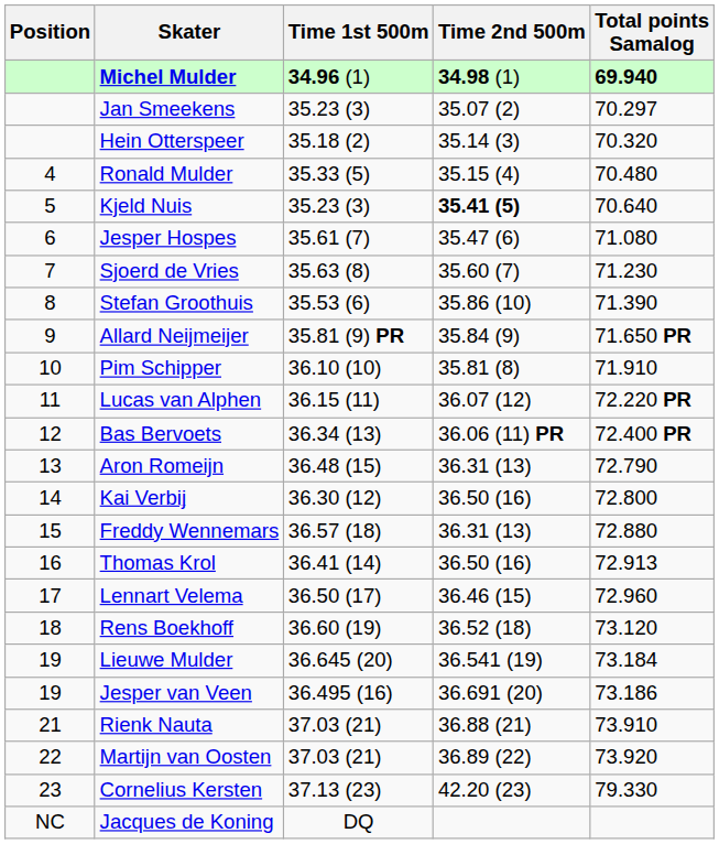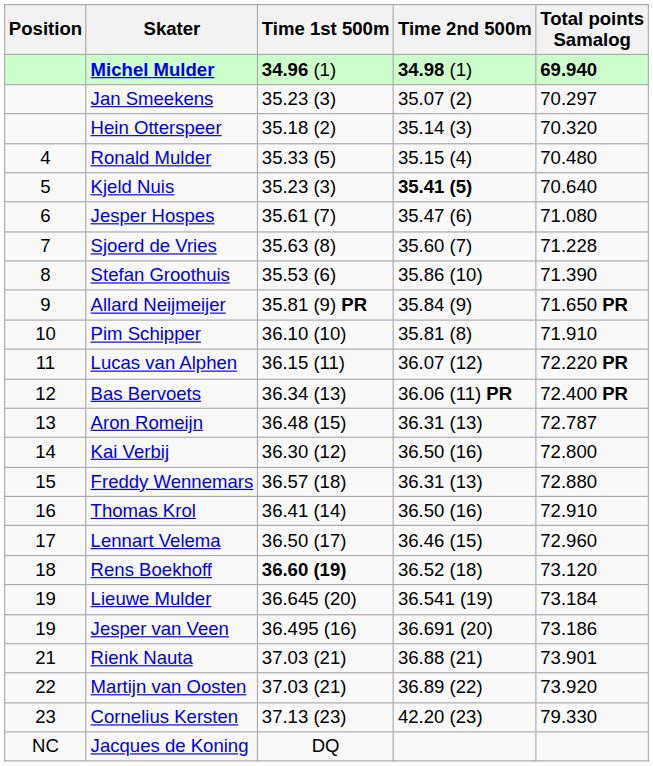Sjoerd de Vries | Total points Samalog: 71.230 -> 71.228
Aron Romeijn | Total points Samalog: 72.790 -> 72.787
Thomas Krol | Total points Samalog: 72.913 -> 72.910
Rens Boekhoff | Time 1st 500m: normal -> bold
Rienk Nauta | Total points Samalog: 73.910 -> 73.901
